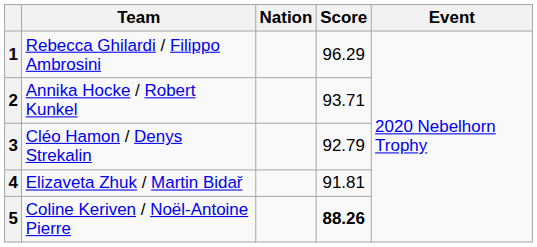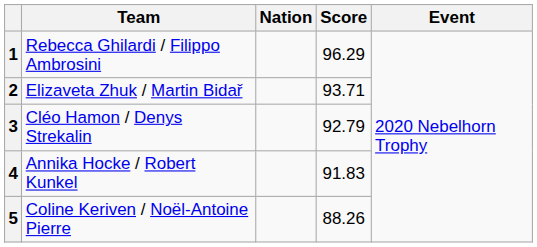2 | Team: Annika Hocke / Robert Kunkel -> Elizaveta Zhuk / Martin Bidař
4 | Team: Elizaveta Zhuk / Martin Bidař -> Annika Hocke / Robert Kunkel
4 | Score: 91.81 -> 91.83
5 | Score: bold -> normal
